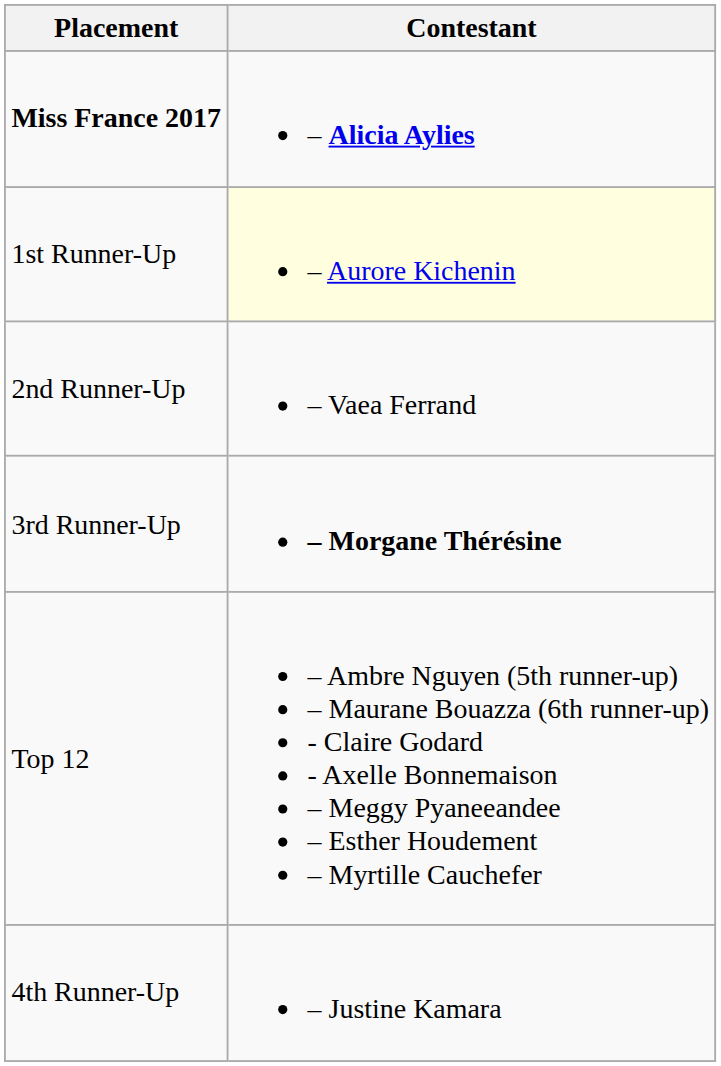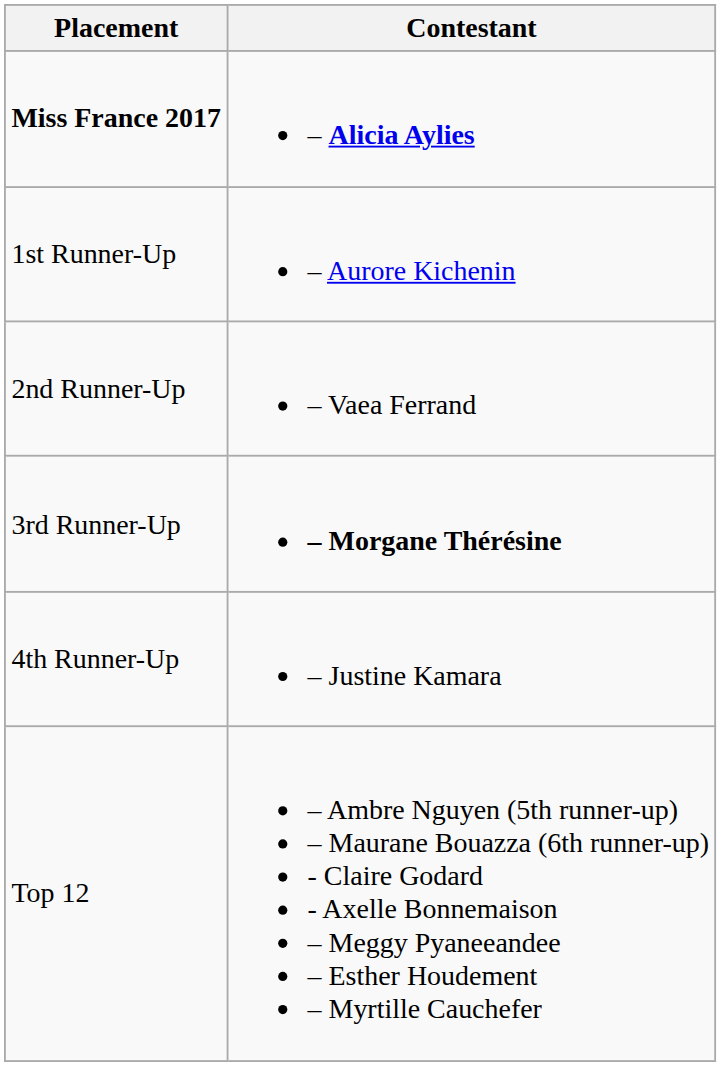1st Runner-Up | Contestant: lightyellow background -> no background
rows swapped: 4th Runner-Up <-> Top 12
